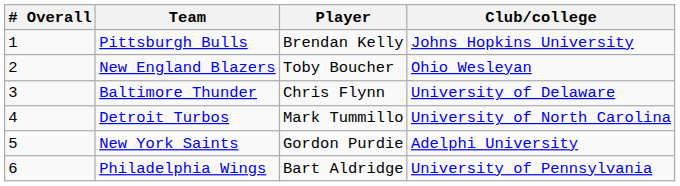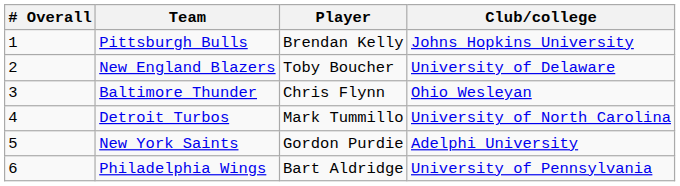New England Blazers | Club/college: Ohio Wesleyan -> University of Delaware
Baltimore Thunder | Club/college: University of Delaware -> Ohio Wesleyan
